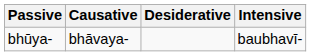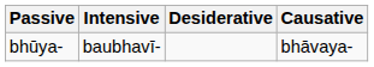columns swapped: Causative <-> Intensive
